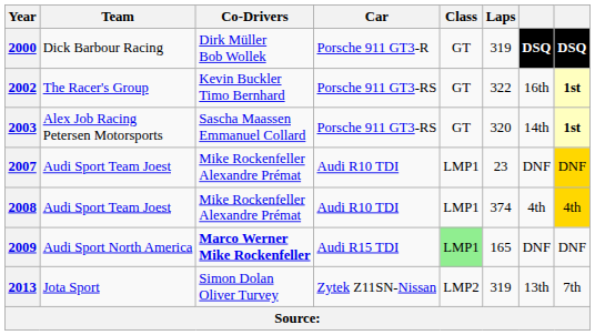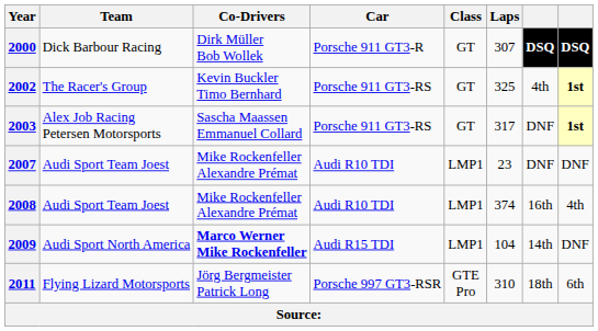2000 | Laps: 319 -> 307
2002 | Laps: 322 -> 325
2002 | column 7: 16th -> 4th
2003 | Laps: 320 -> 317
2003 | column 7: 14th -> DNF
2007 | column 8: gold background -> no background
2008 | column 7: 4th -> 16th
2008 | column 8: gold background -> no background
2009 | Class: lightgreen background -> no background
2009 | Laps: 165 -> 104
2009 | column 7: DNF -> 14th
+ row: 2011 | Flying Lizard Motorsports | Jörg Bergmeister Patrick Long | Porsche 997 GT3-RSR | GTE Pro | 310 | 18th | 6th
- row: 2013 | Jota Sport | Simon Dolan Oliver Turvey | Zytek Z11SN-Nissan | LMP2 | 319 | 13th | 7th
